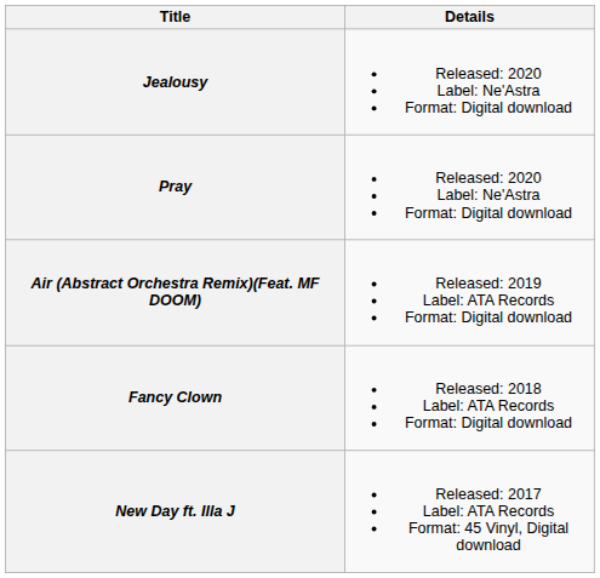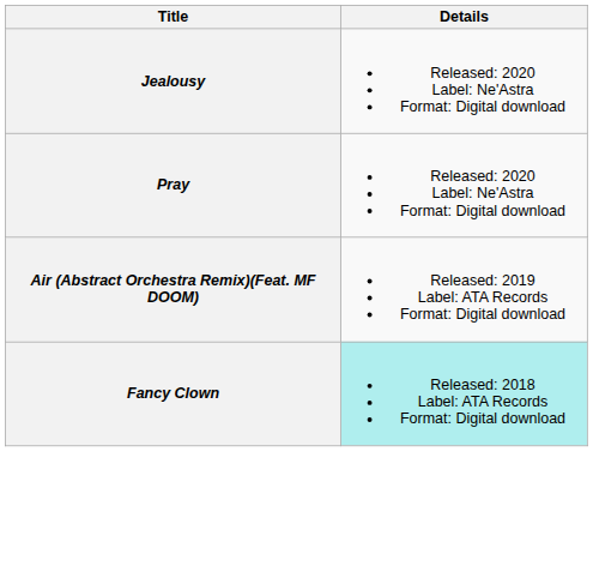Fancy Clown | Details: no background -> paleturquoise background
- row: New Day ft. Illa J | Released: 2017 Label: ATA Records Format: 45 Vinyl, Digital download
